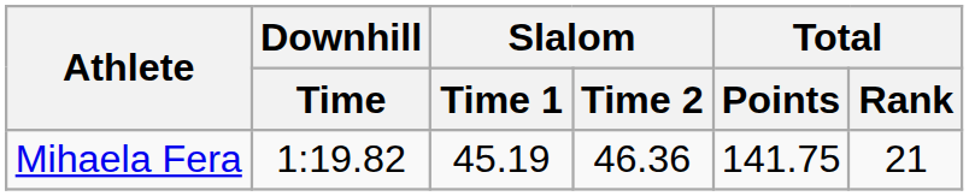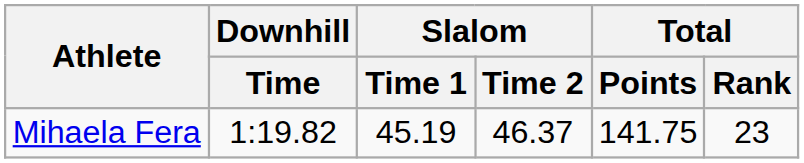Mihaela Fera | Slalom / Time 2: 46.36 -> 46.37
Mihaela Fera | Total / Rank: 21 -> 23
